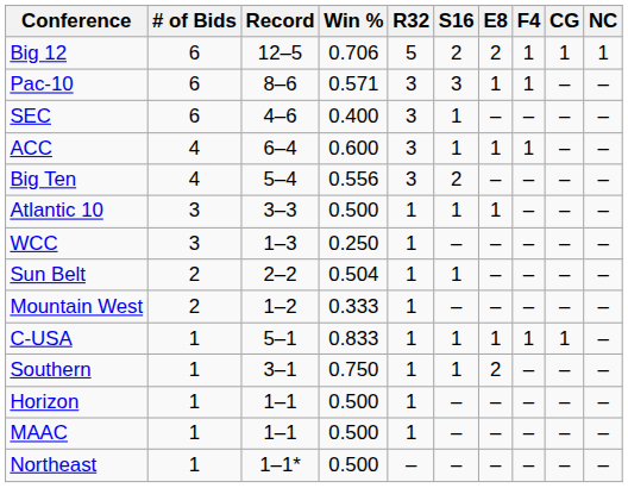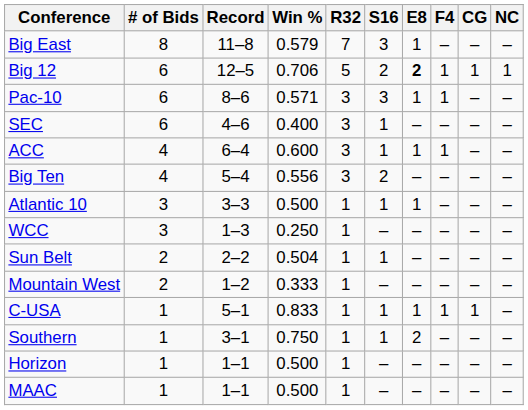+ row: Big East | 8 | 11–8 | 0.579 | 7 | 3 | 1 | – | – | –
Big 12 | E8: normal -> bold
- row: Northeast | 1 | 1–1* | 0.500 | – | – | – | – | – | –
